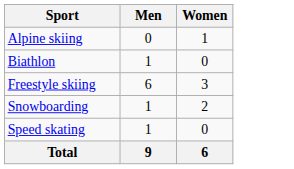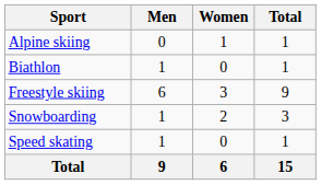+ column: Total | 1 | 1 | 9 | 3 | 1 | 15
